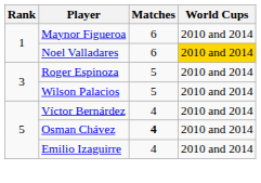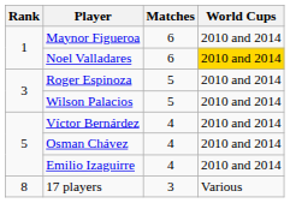Osman Chávez | Matches: bold -> normal
+ row: 8 | 17 players | 3 | Various
